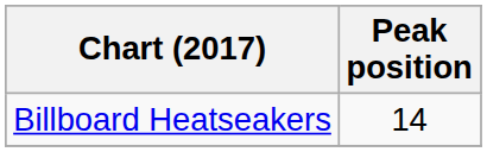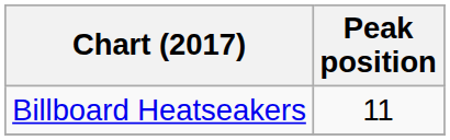Billboard Heatseakers | Peak position: 14 -> 11
